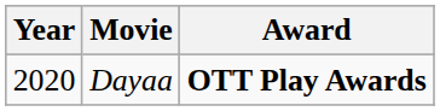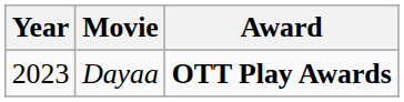Dayaa | Year: 2020 -> 2023
